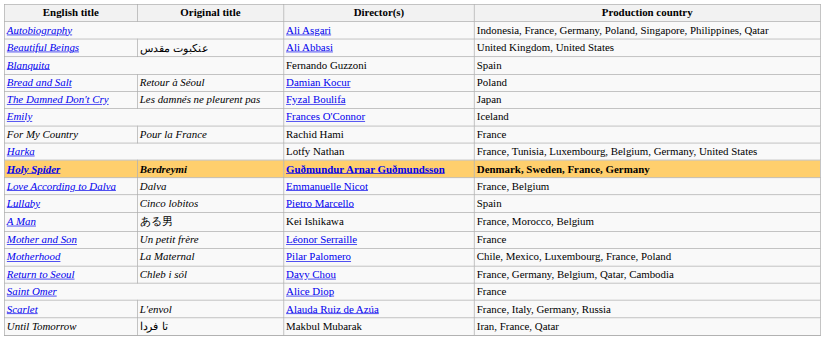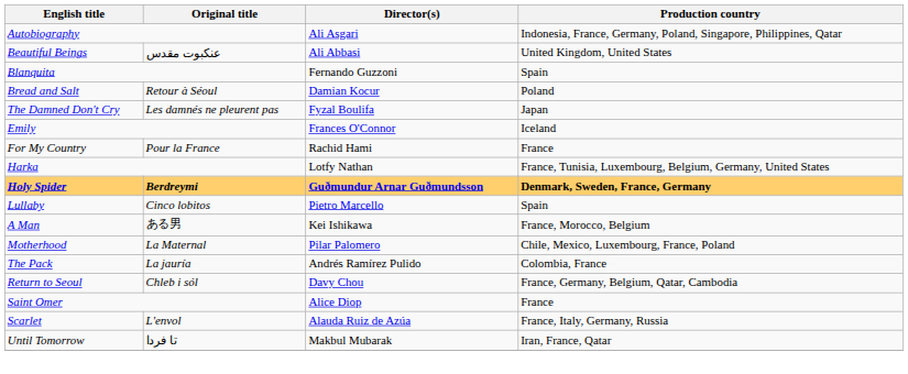- row: Love According to Dalva | Dalva | Emmanuelle Nicot | France, Belgium
- row: Mother and Son | Un petit frère | Léonor Serraille | France
+ row: The Pack | La jauría | Andrés Ramírez Pulido | Colombia, France
